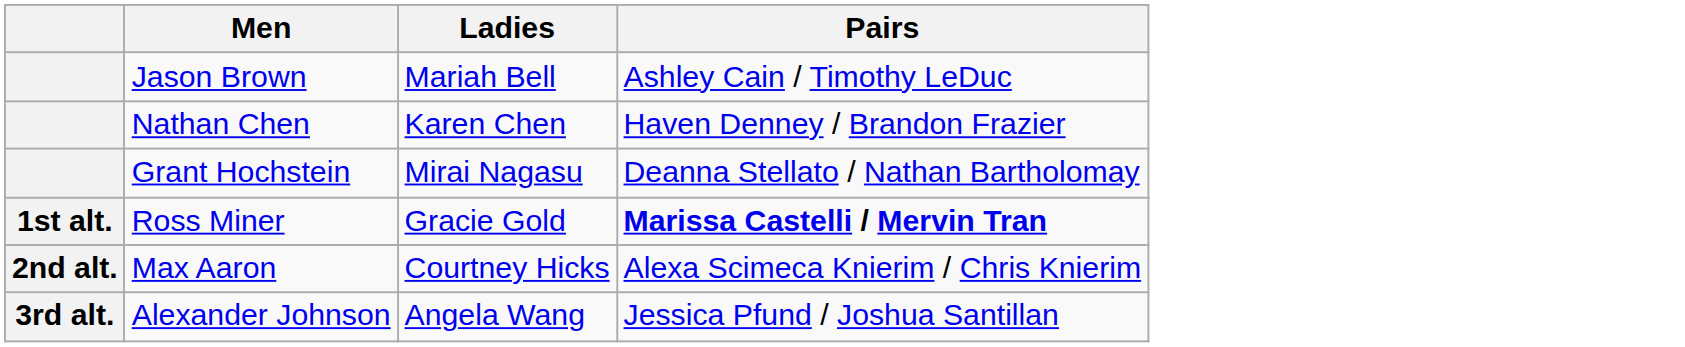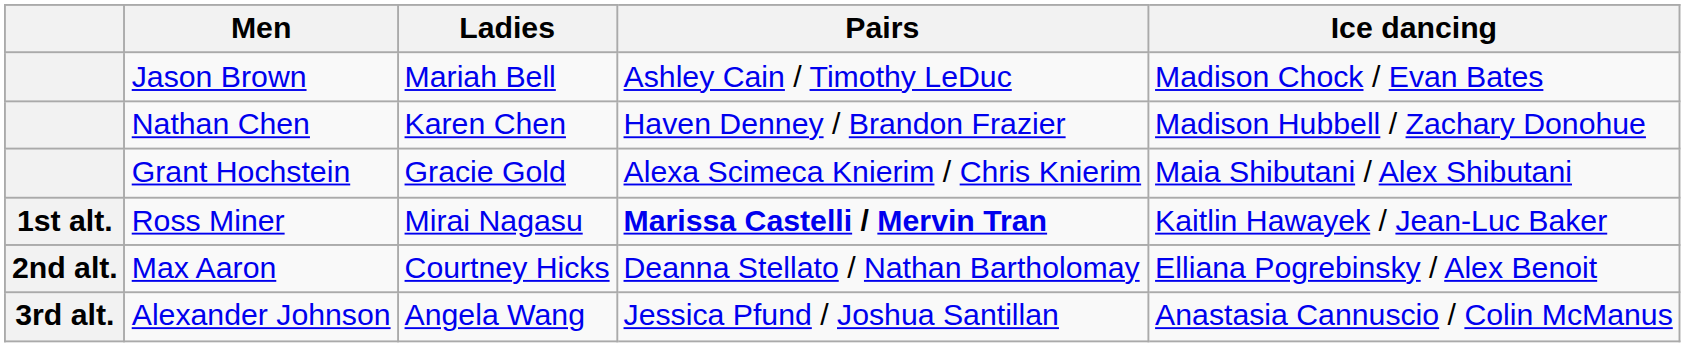+ column: Ice dancing | Madison Chock / Evan Bates | Madison Hubbell / Zachary Donohue | Maia Shibutani / Alex Shibutani | Kaitlin Hawayek / Jean-Luc Baker | Elliana Pogrebinsky / Alex Benoit | Anastasia Cannuscio / Colin McManus
Grant Hochstein | Ladies: Mirai Nagasu -> Gracie Gold
Grant Hochstein | Pairs: Deanna Stellato / Nathan Bartholomay -> Alexa Scimeca Knierim / Chris Knierim
Ross Miner | Ladies: Gracie Gold -> Mirai Nagasu
Max Aaron | Pairs: Alexa Scimeca Knierim / Chris Knierim -> Deanna Stellato / Nathan Bartholomay
